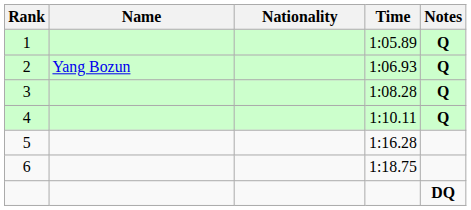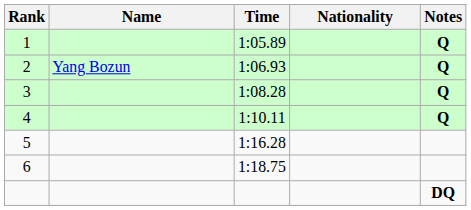columns swapped: Nationality <-> Time
